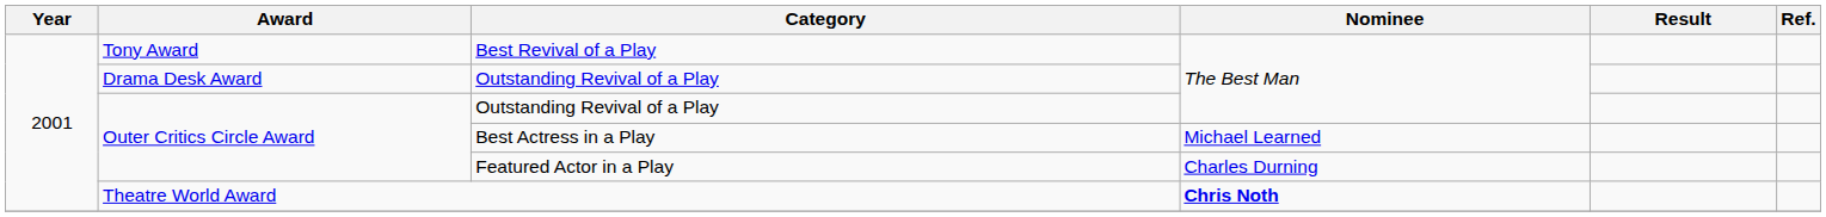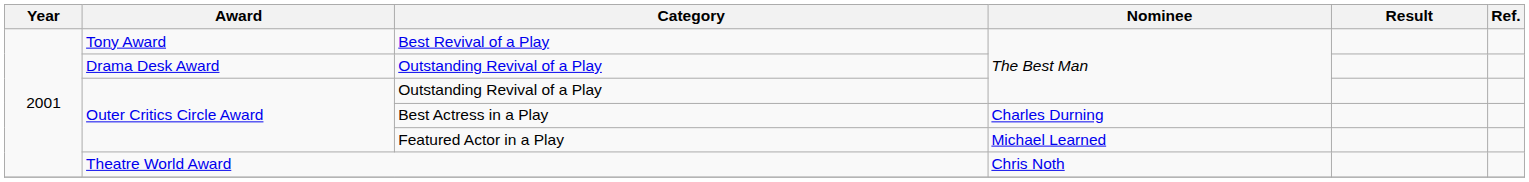Best Actress in a Play | Nominee: Michael Learned -> Charles Durning
Featured Actor in a Play | Nominee: Charles Durning -> Michael Learned
Theatre World Award | Nominee: bold -> normal
